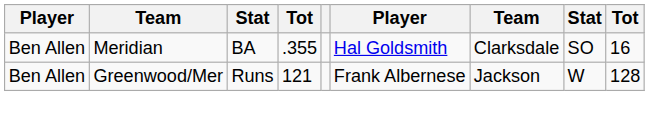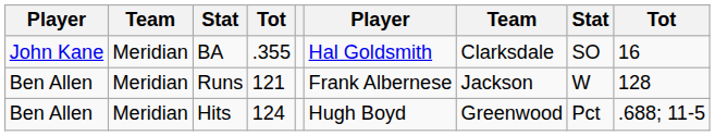BA | column 1: Ben Allen -> John Kane
Runs | column 2: Greenwood/Mer -> Meridian
+ row: Ben Allen | Meridian | Hits | 124 | Hugh Boyd | Greenwood | Pct | .688; 11-5
